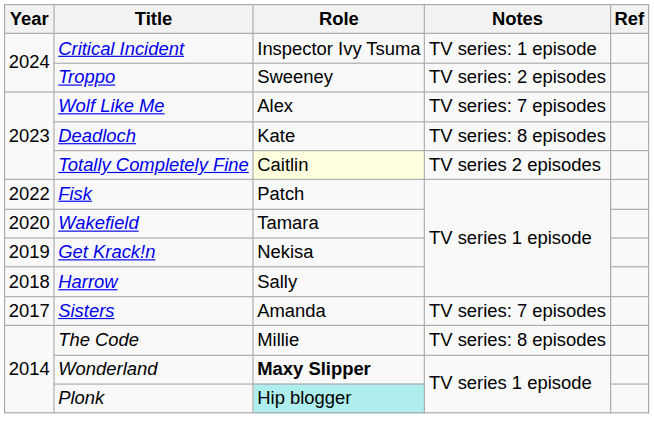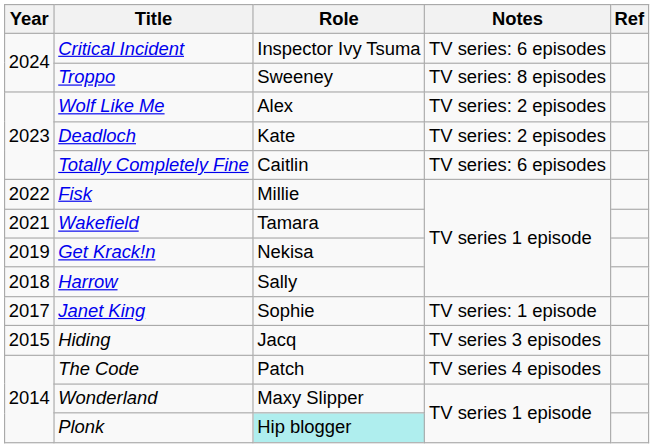Critical Incident | Notes: TV series: 1 episode -> TV series: 6 episodes
Troppo | Notes: TV series: 2 episodes -> TV series: 8 episodes
Wolf Like Me | Notes: TV series: 7 episodes -> TV series: 2 episodes
Deadloch | Notes: TV series: 8 episodes -> TV series: 2 episodes
Totally Completely Fine | Role: lightyellow background -> no background
Totally Completely Fine | Notes: TV series 2 episodes -> TV series: 6 episodes
Fisk | Role: Patch -> Millie
Wakefield | Year: 2020 -> 2021
- row: 2017 | Sisters | Amanda | TV series: 7 episodes
+ row: 2017 | Janet King | Sophie | TV series: 1 episode
+ row: 2015 | Hiding | Jacq | TV series 3 episodes
The Code | Role: Millie -> Patch
The Code | Notes: TV series: 8 episodes -> TV series 4 episodes
Wonderland | Role: bold -> normal
